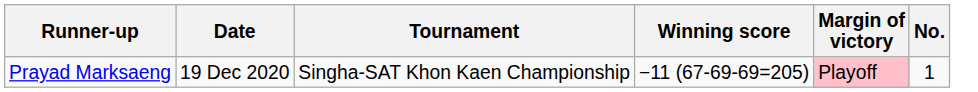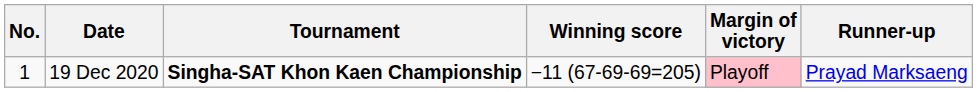columns swapped: No. <-> Runner-up
19 Dec 2020 | Tournament: normal -> bold
